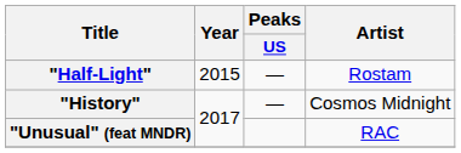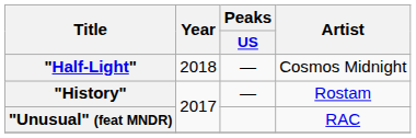"Half-Light" | Year: 2015 -> 2018
"Half-Light" | Artist: Rostam -> Cosmos Midnight
"History" | Artist: Cosmos Midnight -> Rostam
